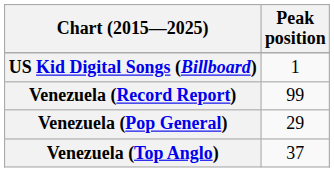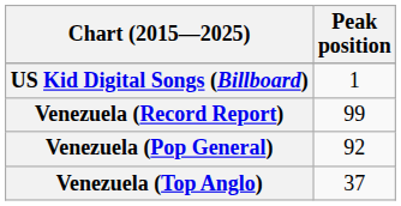Venezuela (Pop General) | Peak position: 29 -> 92
